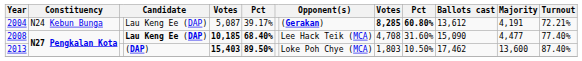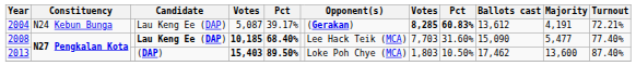2004 | column 10: 60.80% -> 60.83%
2008 | column 9: 4,708 -> 7,703
2008 | Majority: 4,477 -> 5,477
